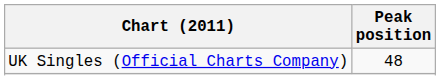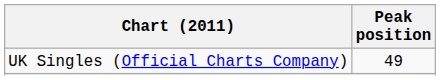UK Singles (Official Charts Company) | Peak position: 48 -> 49
